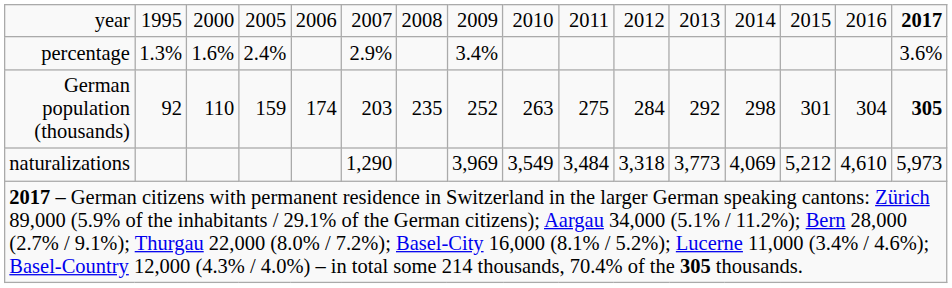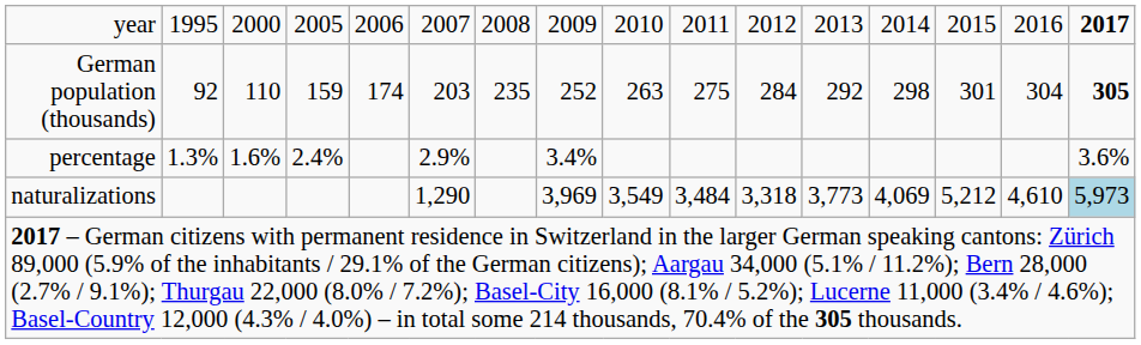rows swapped: German population (thousands) <-> percentage
naturalizations | column 16: no background -> lightblue background
